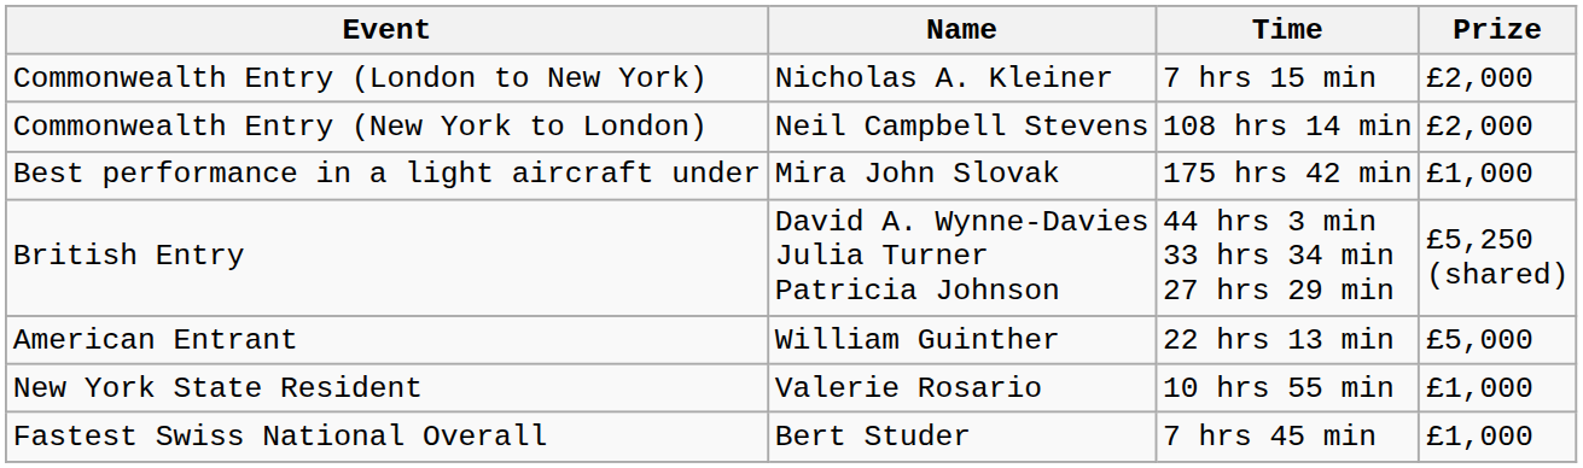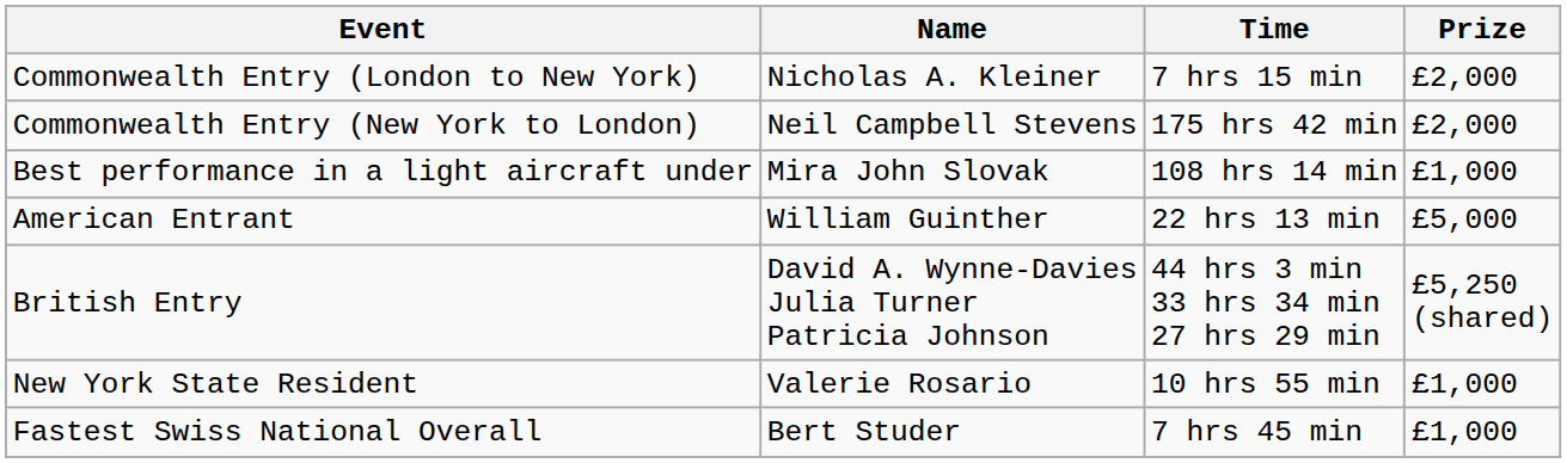Commonwealth Entry (New York to London) | Time: 108 hrs 14 min -> 175 hrs 42 min
Best performance in a light aircraft under | Time: 175 hrs 42 min -> 108 hrs 14 min
rows swapped: British Entry <-> American Entrant
